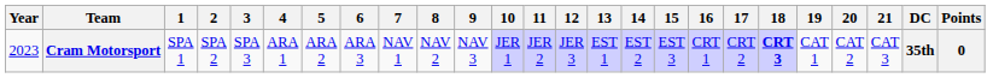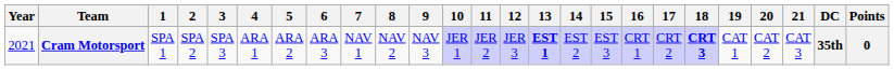Cram Motorsport | Year: 2023 -> 2021
Cram Motorsport | 13: normal -> bold
